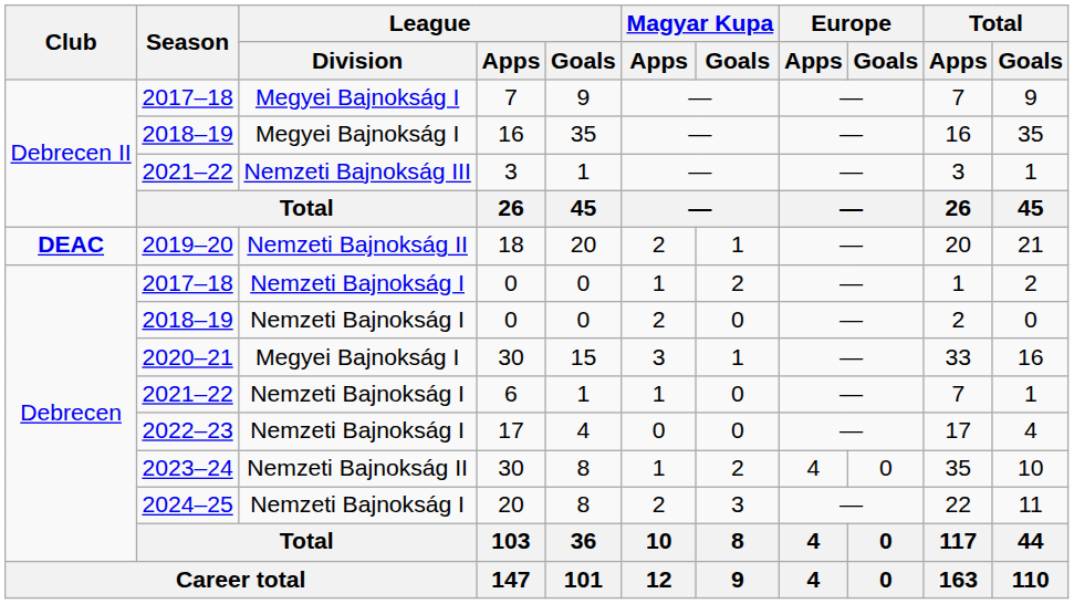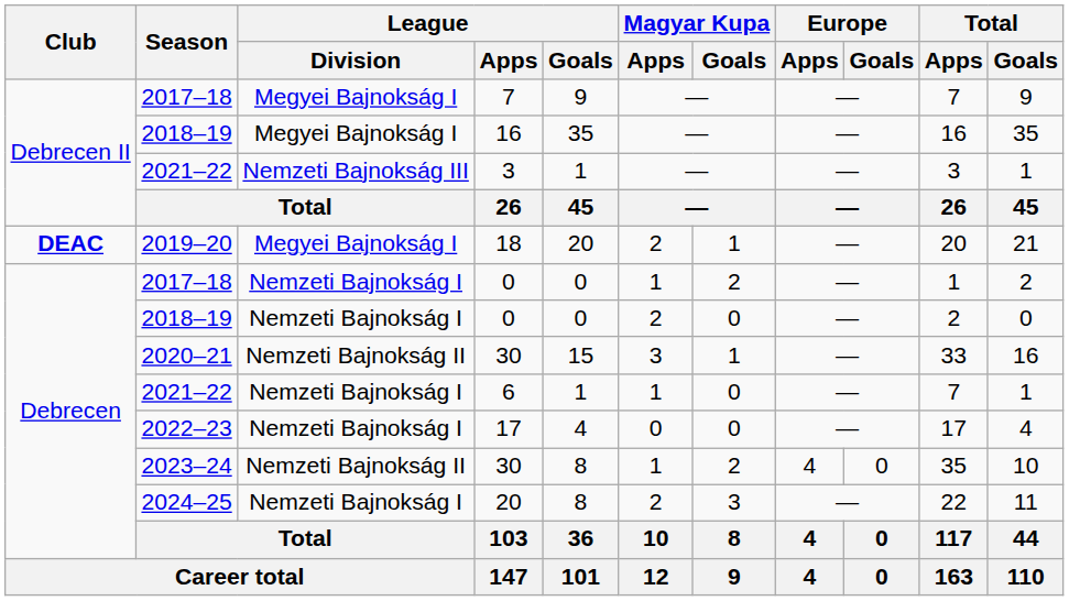18 | League / Division: Nemzeti Bajnokság II -> Megyei Bajnokság I
2020–21 / 30 | League / Division: Megyei Bajnokság I -> Nemzeti Bajnokság II
